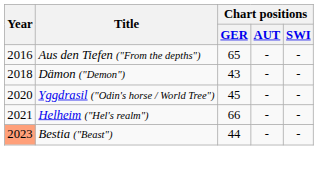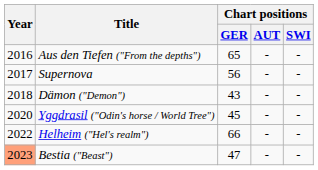+ row: 2017 | Supernova | 56 | - | -
Helheim ("Hel's realm") | Year: 2021 -> 2022
Bestia ("Beast") | Chart positions / GER: 44 -> 47
